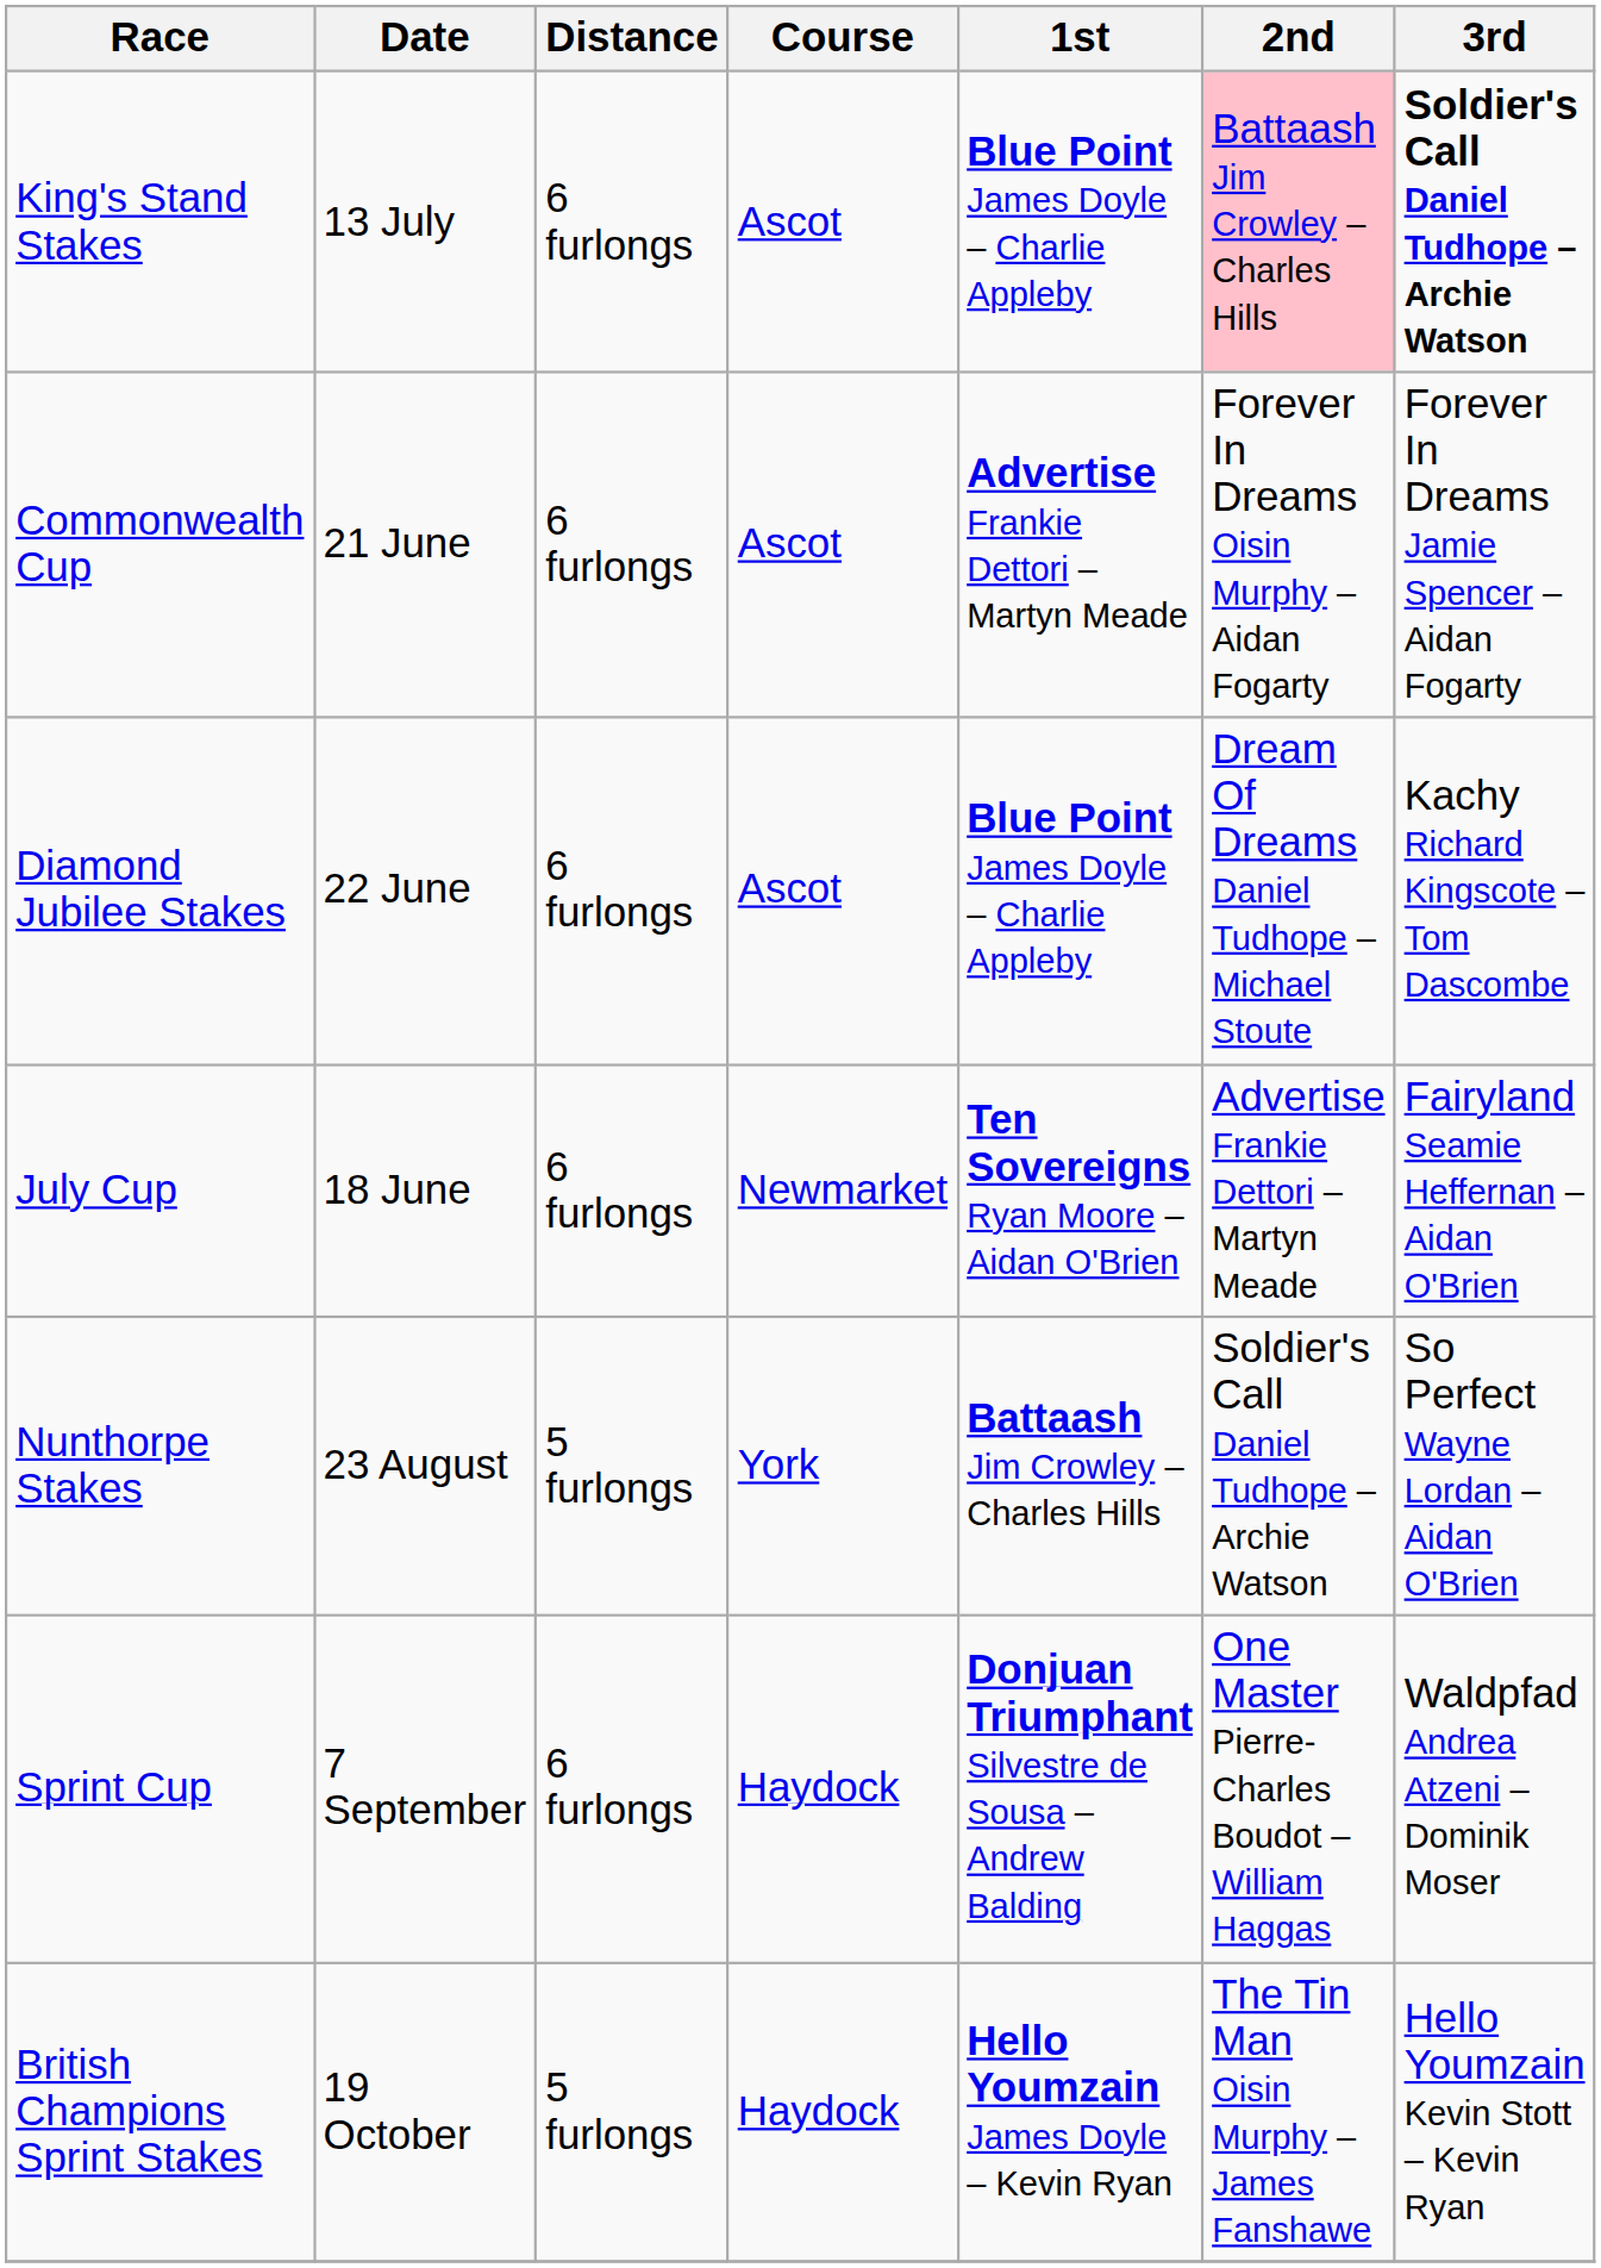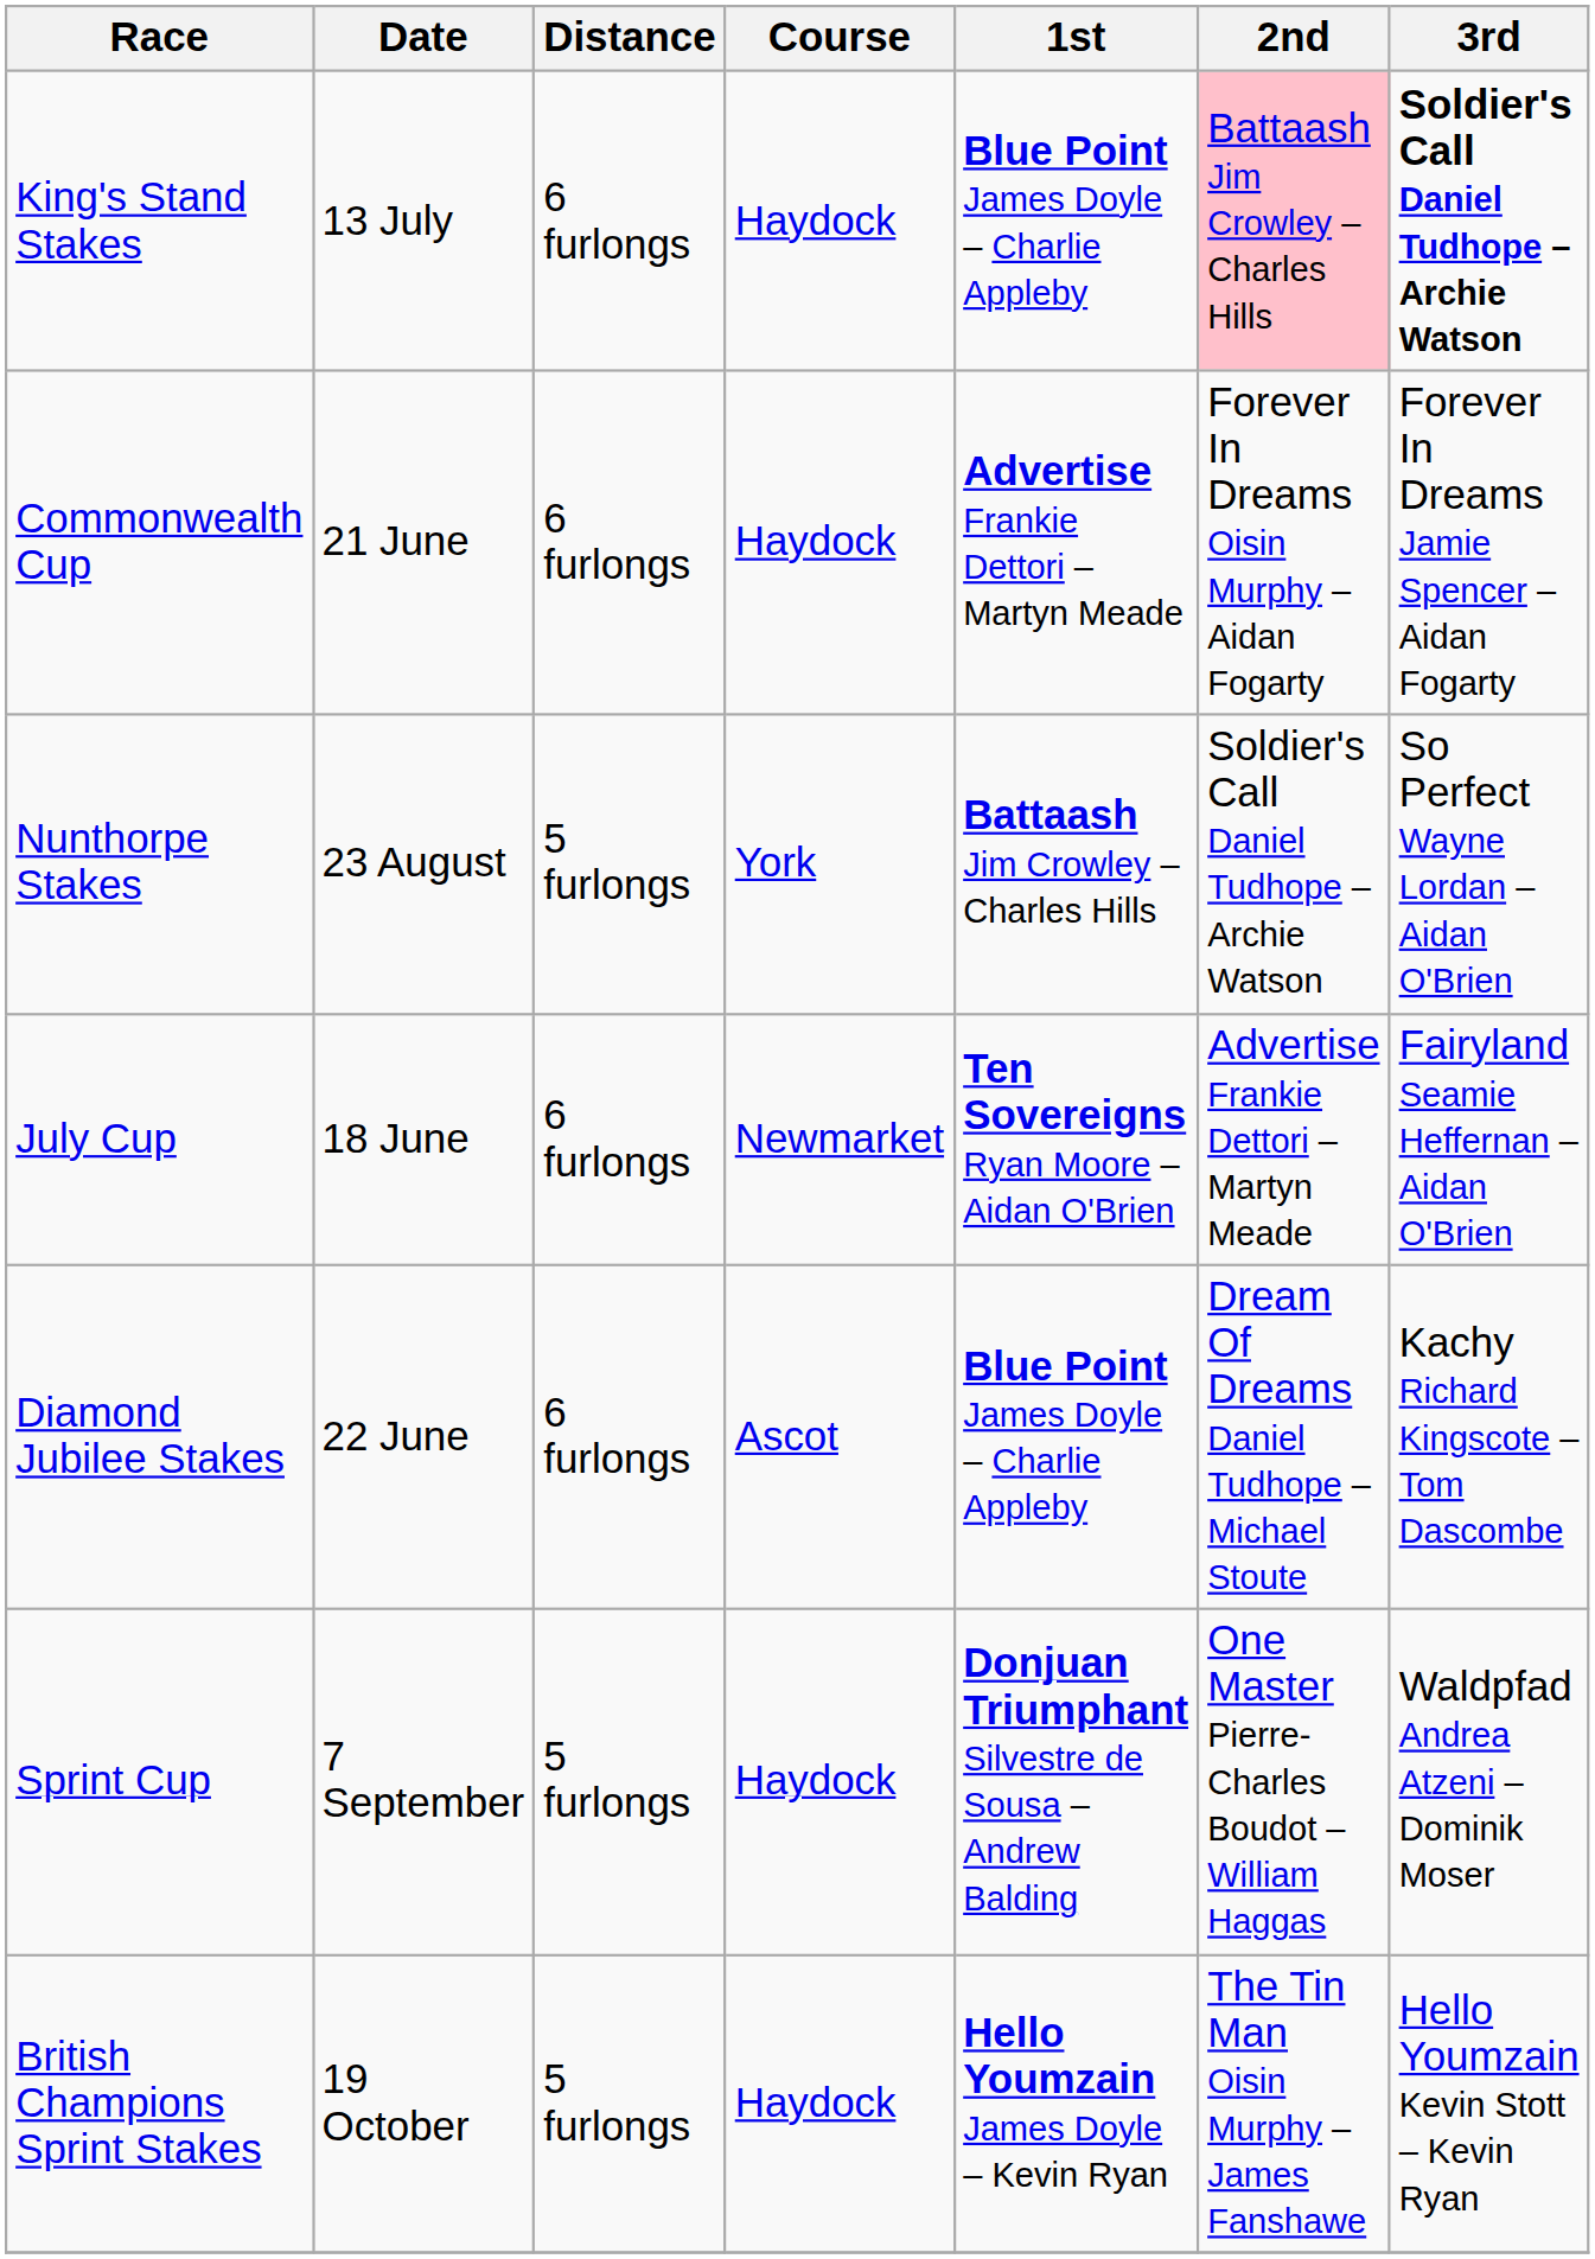King's Stand Stakes | Course: Ascot -> Haydock
Commonwealth Cup | Course: Ascot -> Haydock
rows swapped: Diamond Jubilee Stakes <-> Nunthorpe Stakes
Sprint Cup | Distance: 6 furlongs -> 5 furlongs
